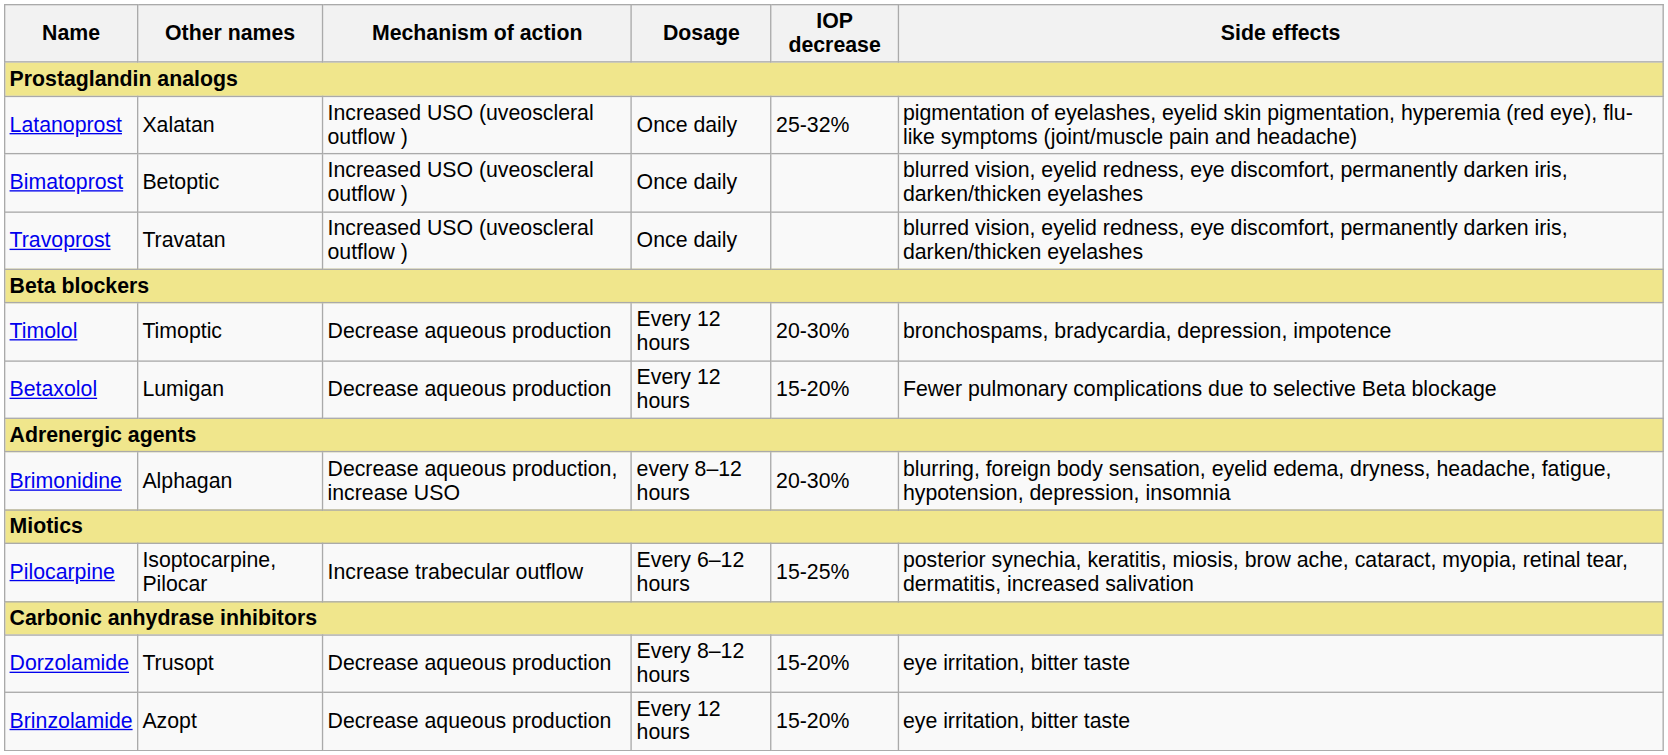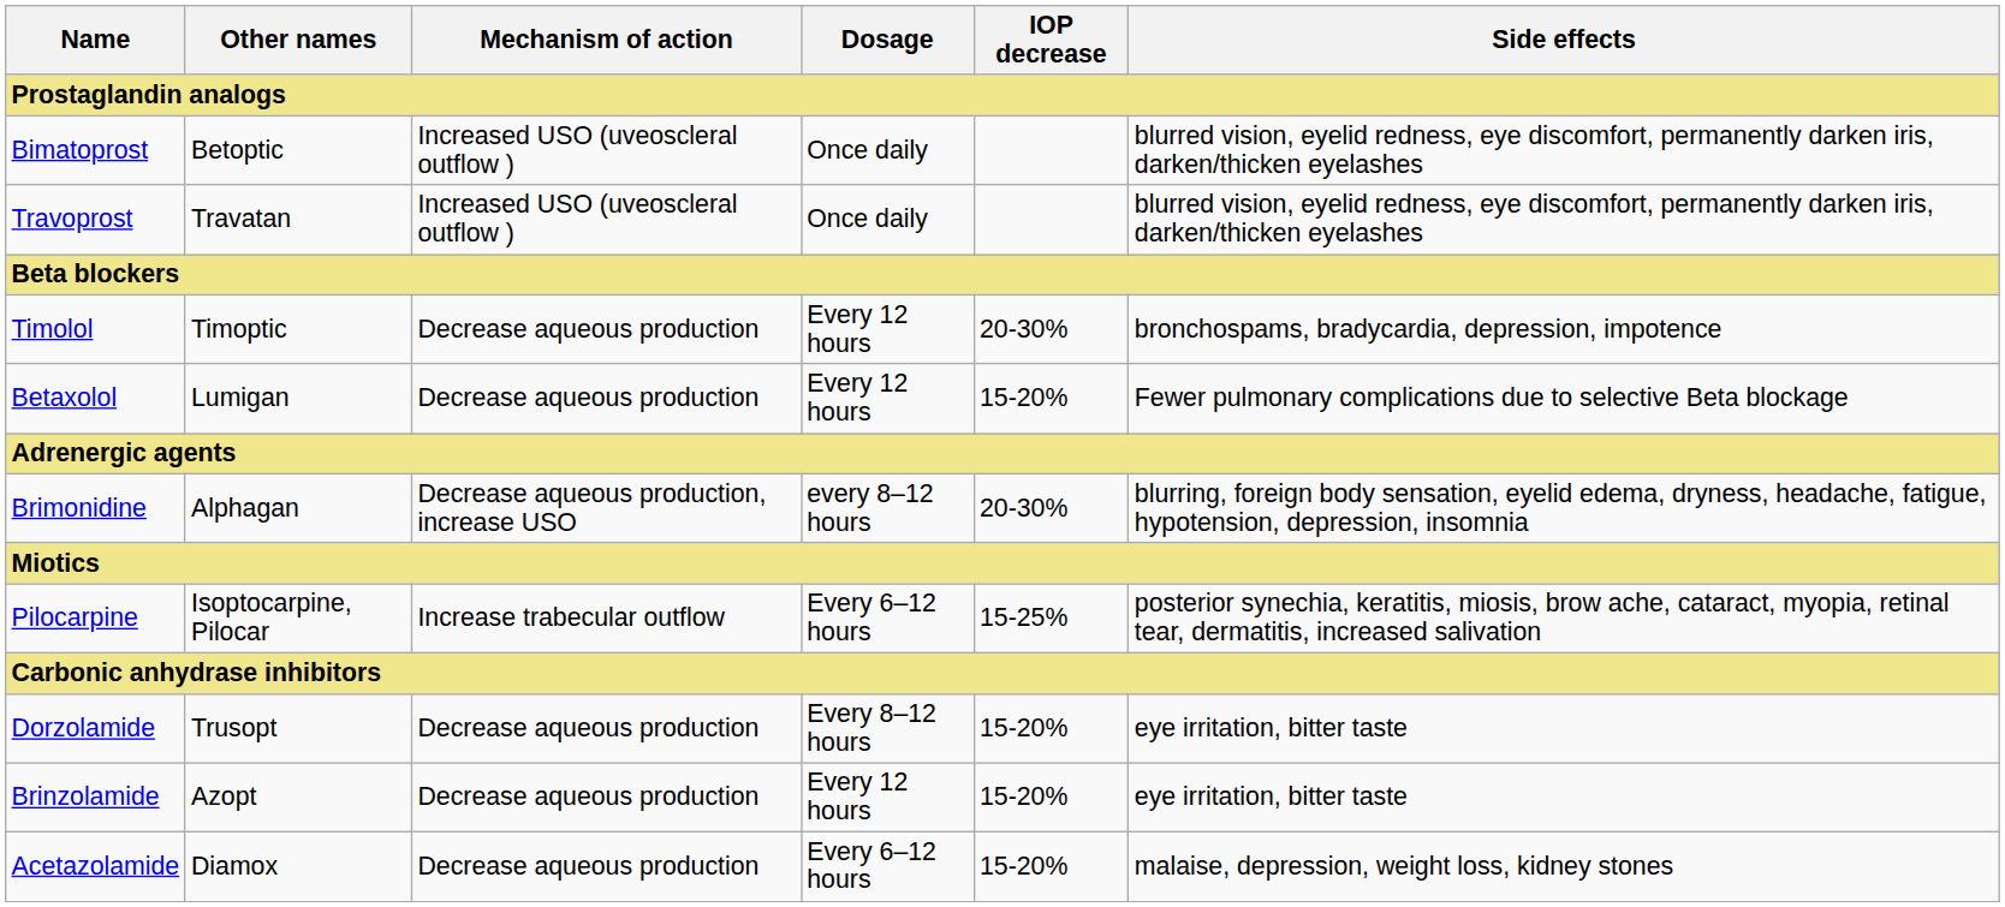- row: Latanoprost | Xalatan | Increased USO (uveoscleral outflow ) | Once daily | 25-32% | pigmentation of eyelashes, eyelid skin pigmentation, hyperemia (red eye), flu-like symptoms (joint/muscle pain and headache)
+ row: Acetazolamide | Diamox | Decrease aqueous production | Every 6–12 hours | 15-20% | malaise, depression, weight loss, kidney stones
